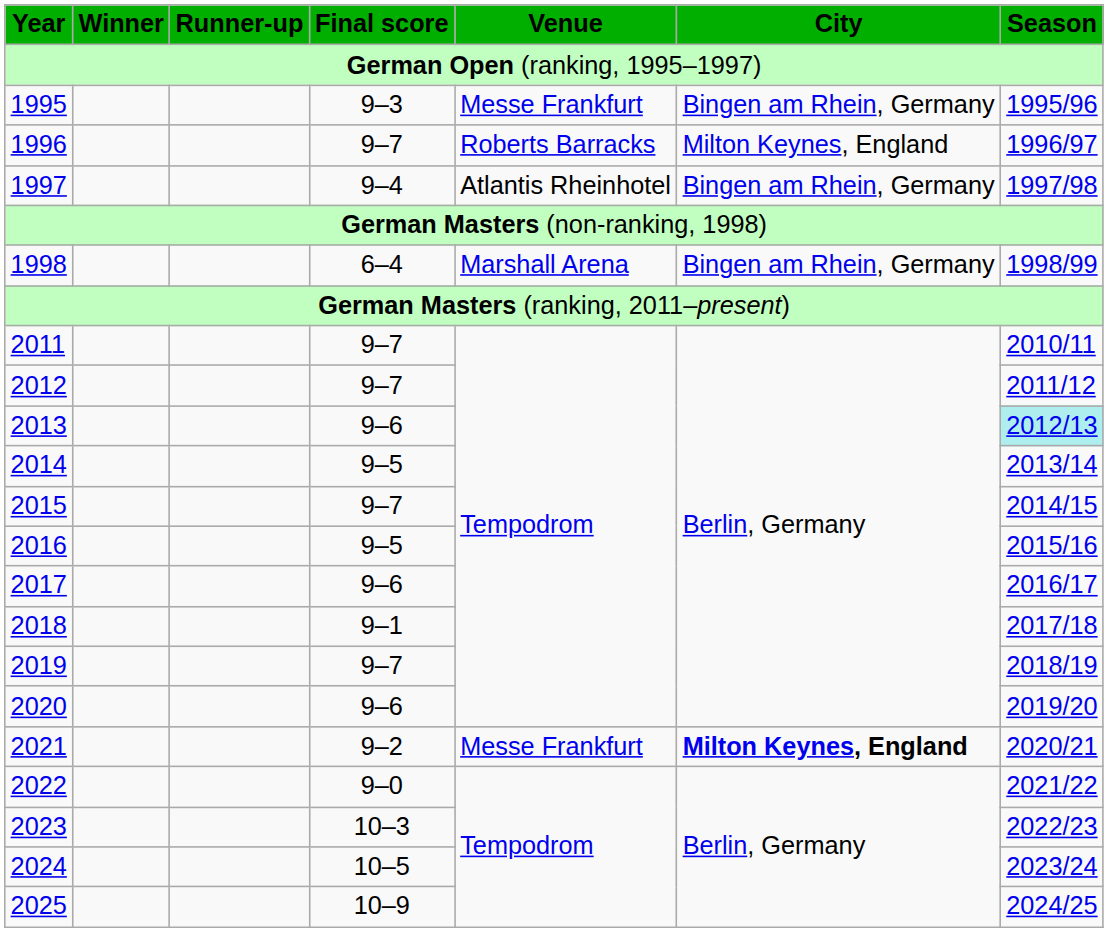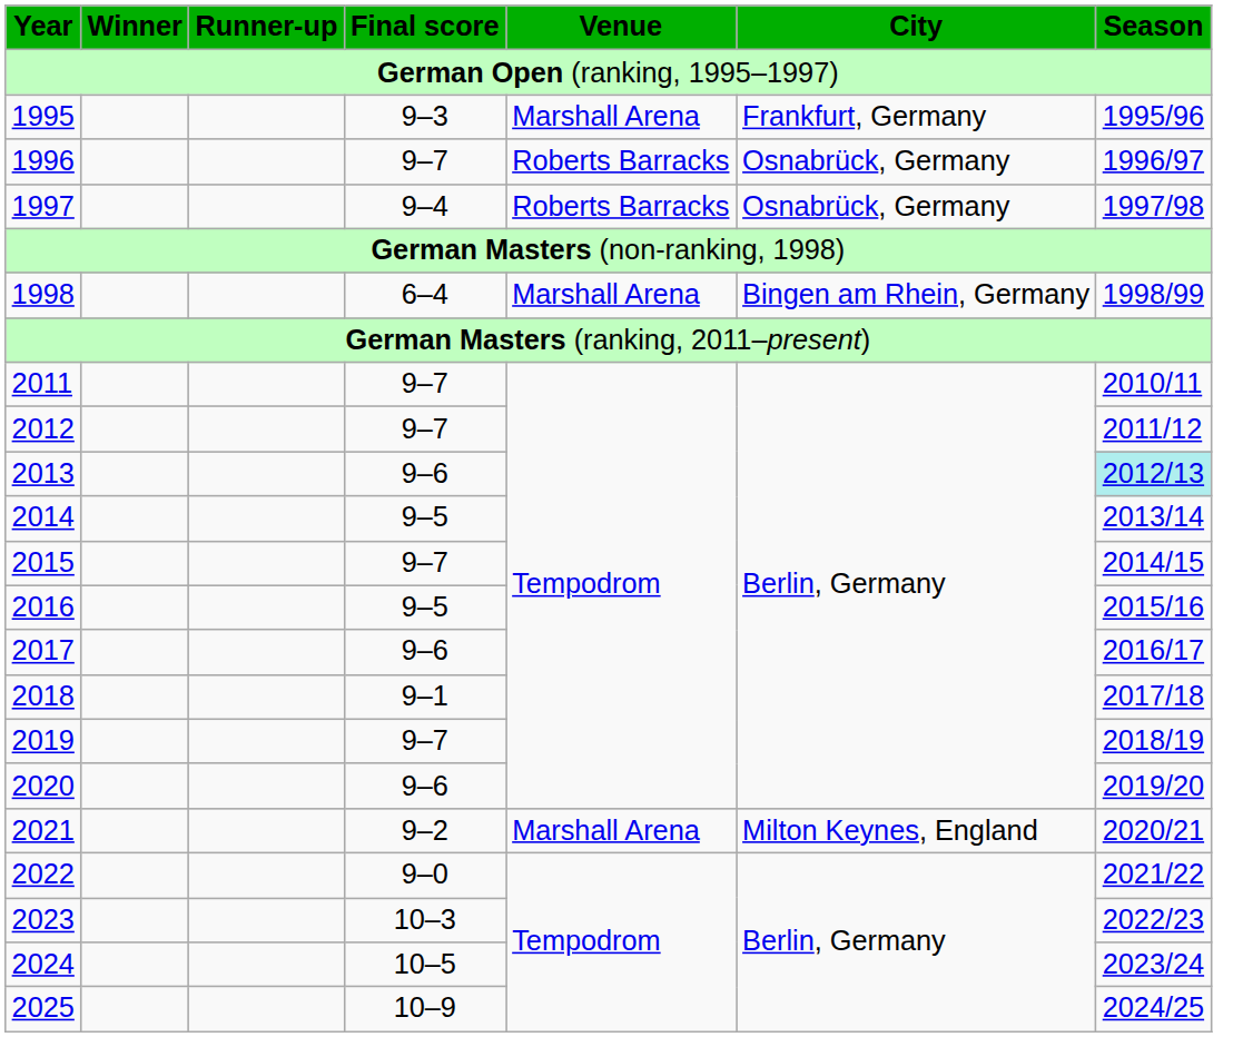1995 | Venue: Messe Frankfurt -> Marshall Arena
1995 | City: Bingen am Rhein, Germany -> Frankfurt, Germany
1996 | City: Milton Keynes, England -> Osnabrück, Germany
1997 | Venue: Atlantis Rheinhotel -> Roberts Barracks
1997 | City: Bingen am Rhein, Germany -> Osnabrück, Germany
2021 | Venue: Messe Frankfurt -> Marshall Arena
2021 | City: bold -> normal
